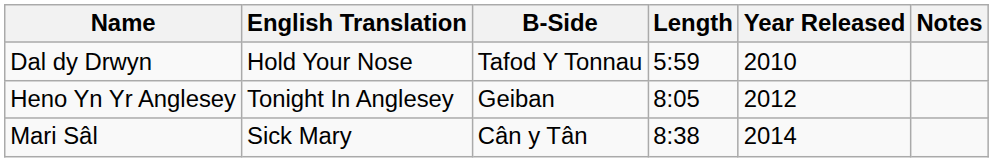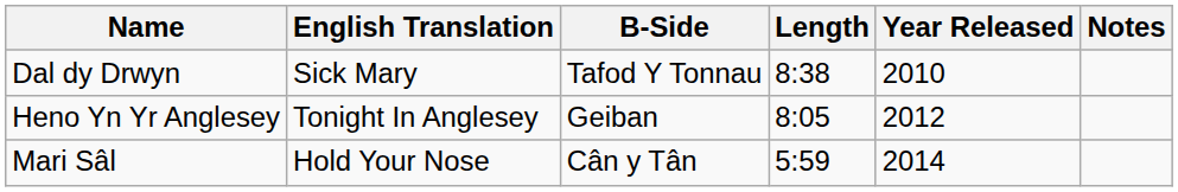Dal dy Drwyn | English Translation: Hold Your Nose -> Sick Mary
Dal dy Drwyn | Length: 5:59 -> 8:38
Mari Sâl | English Translation: Sick Mary -> Hold Your Nose
Mari Sâl | Length: 8:38 -> 5:59
